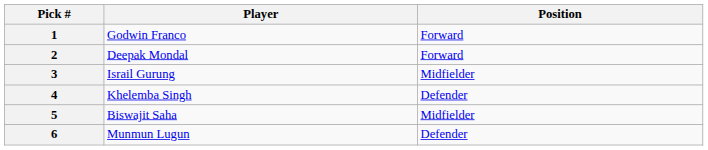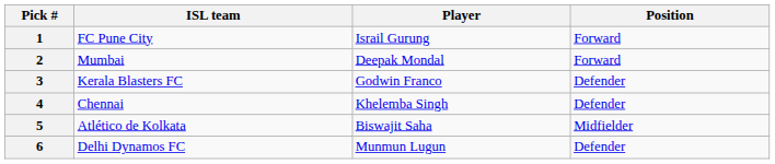+ column: ISL team | FC Pune City | Mumbai | Kerala Blasters FC | Chennai | Atlético de Kolkata | Delhi Dynamos FC
1 | Player: Godwin Franco -> Israil Gurung
3 | Player: Israil Gurung -> Godwin Franco
3 | Position: Midfielder -> Defender
